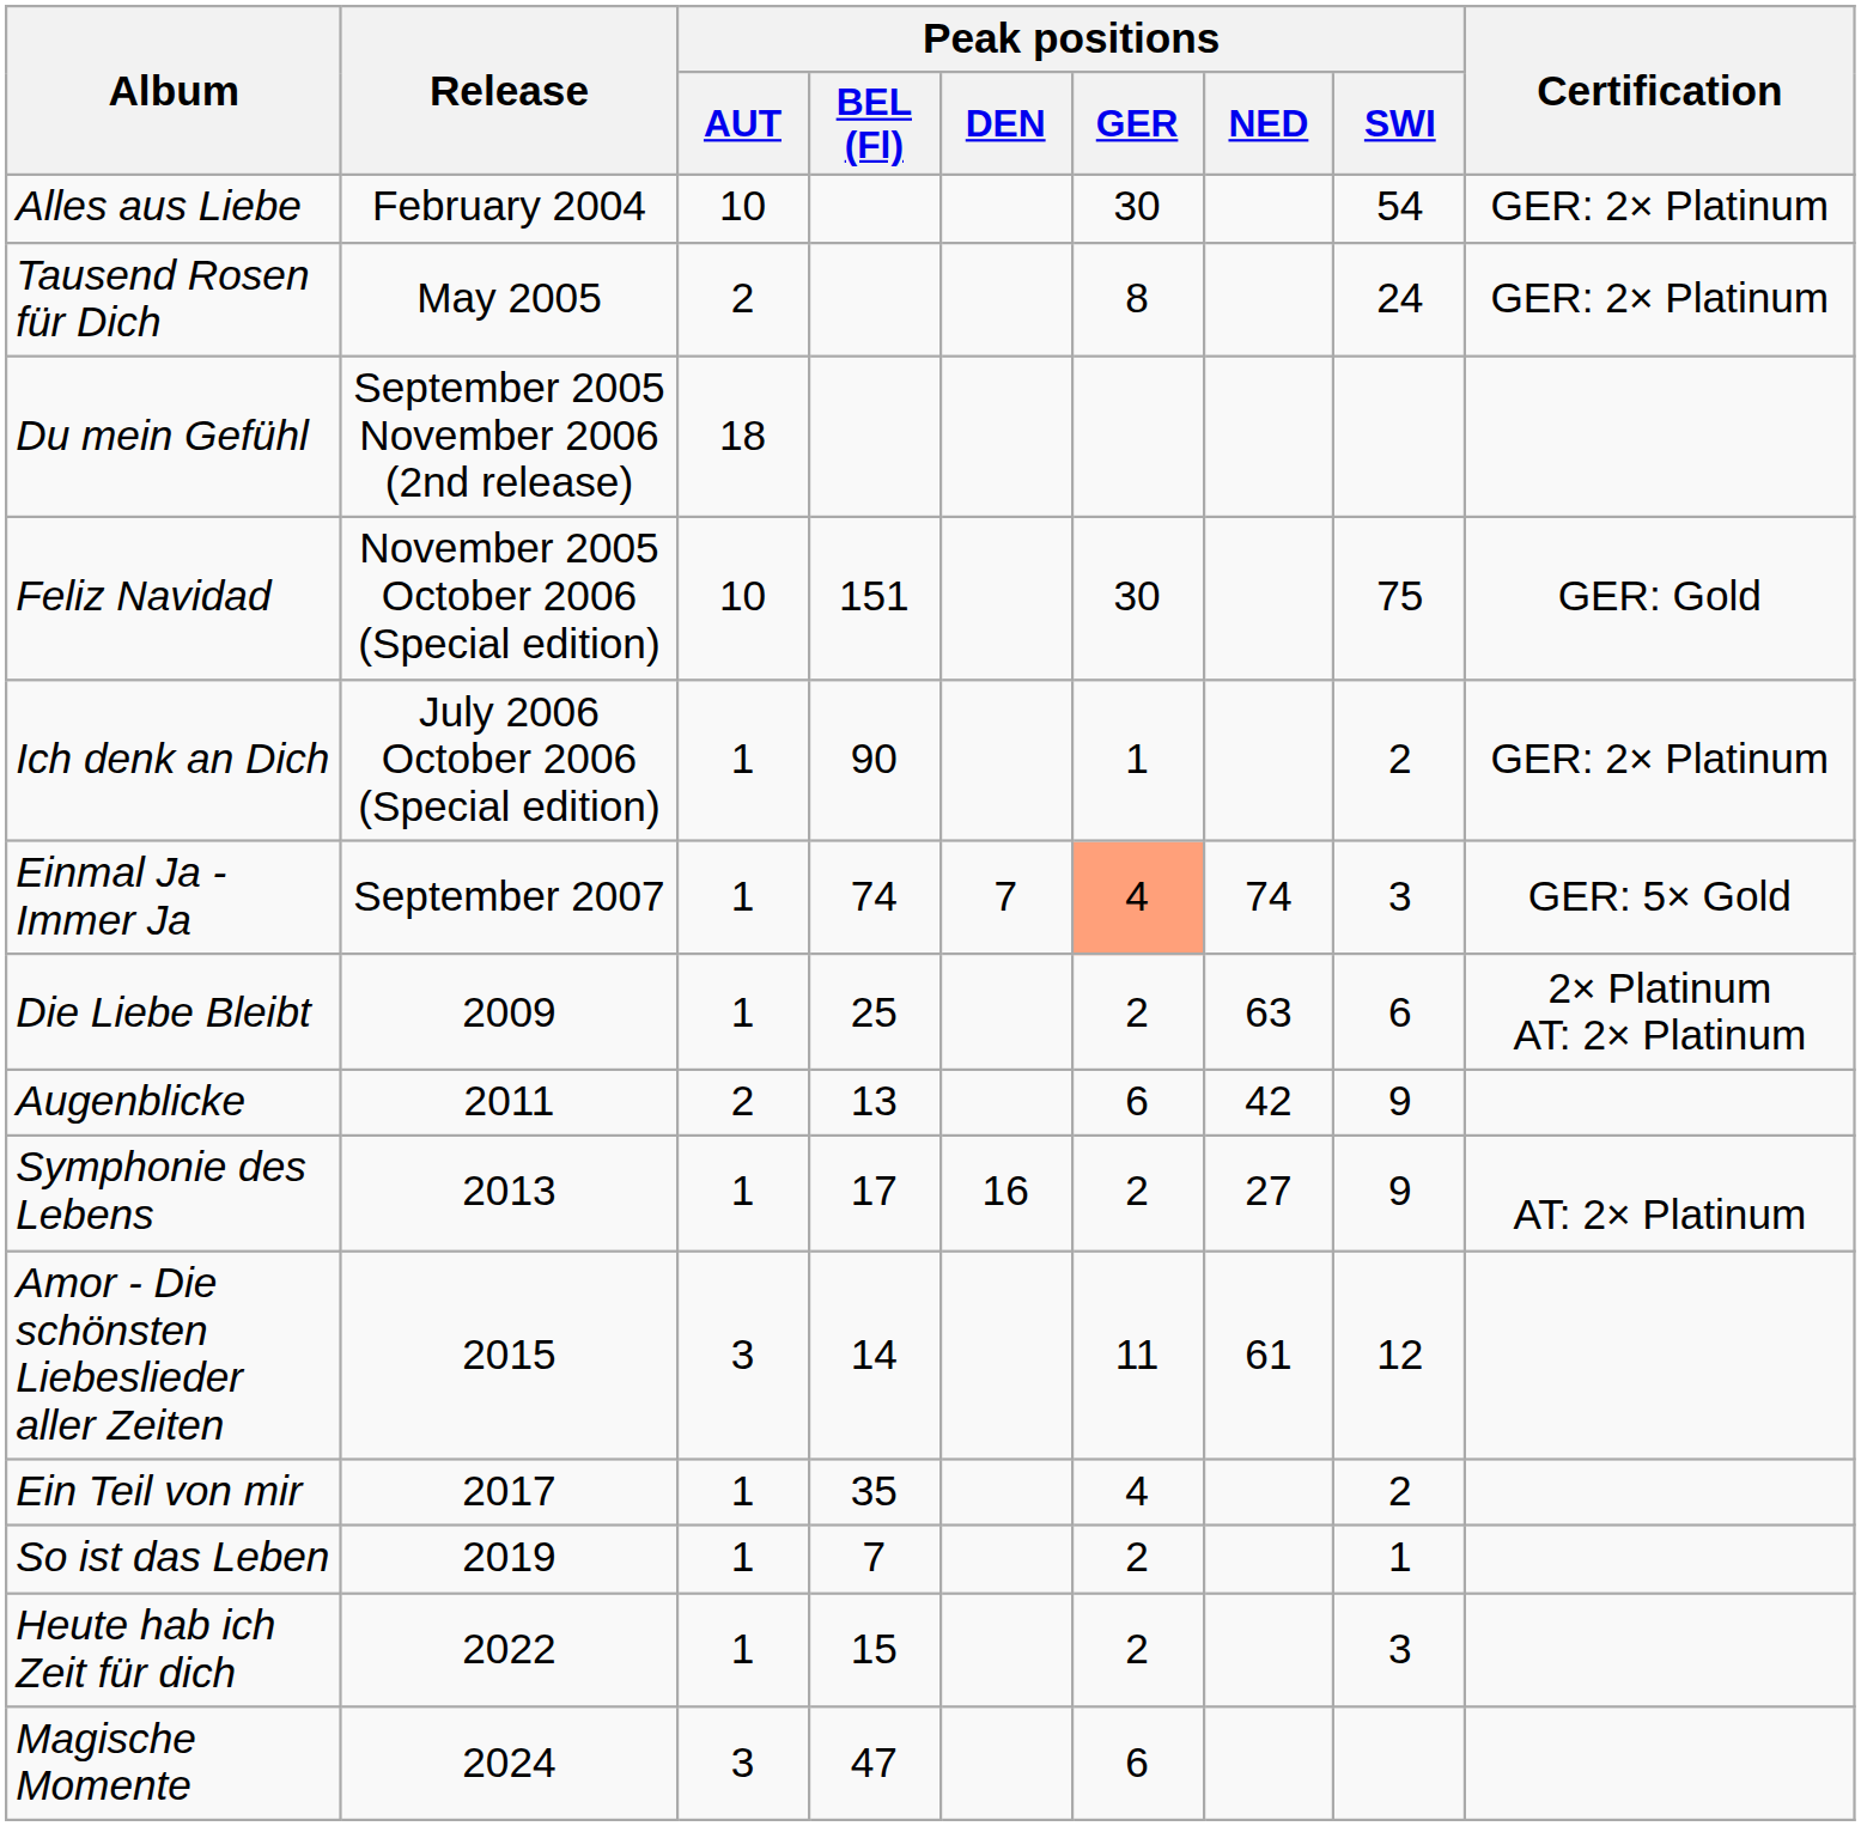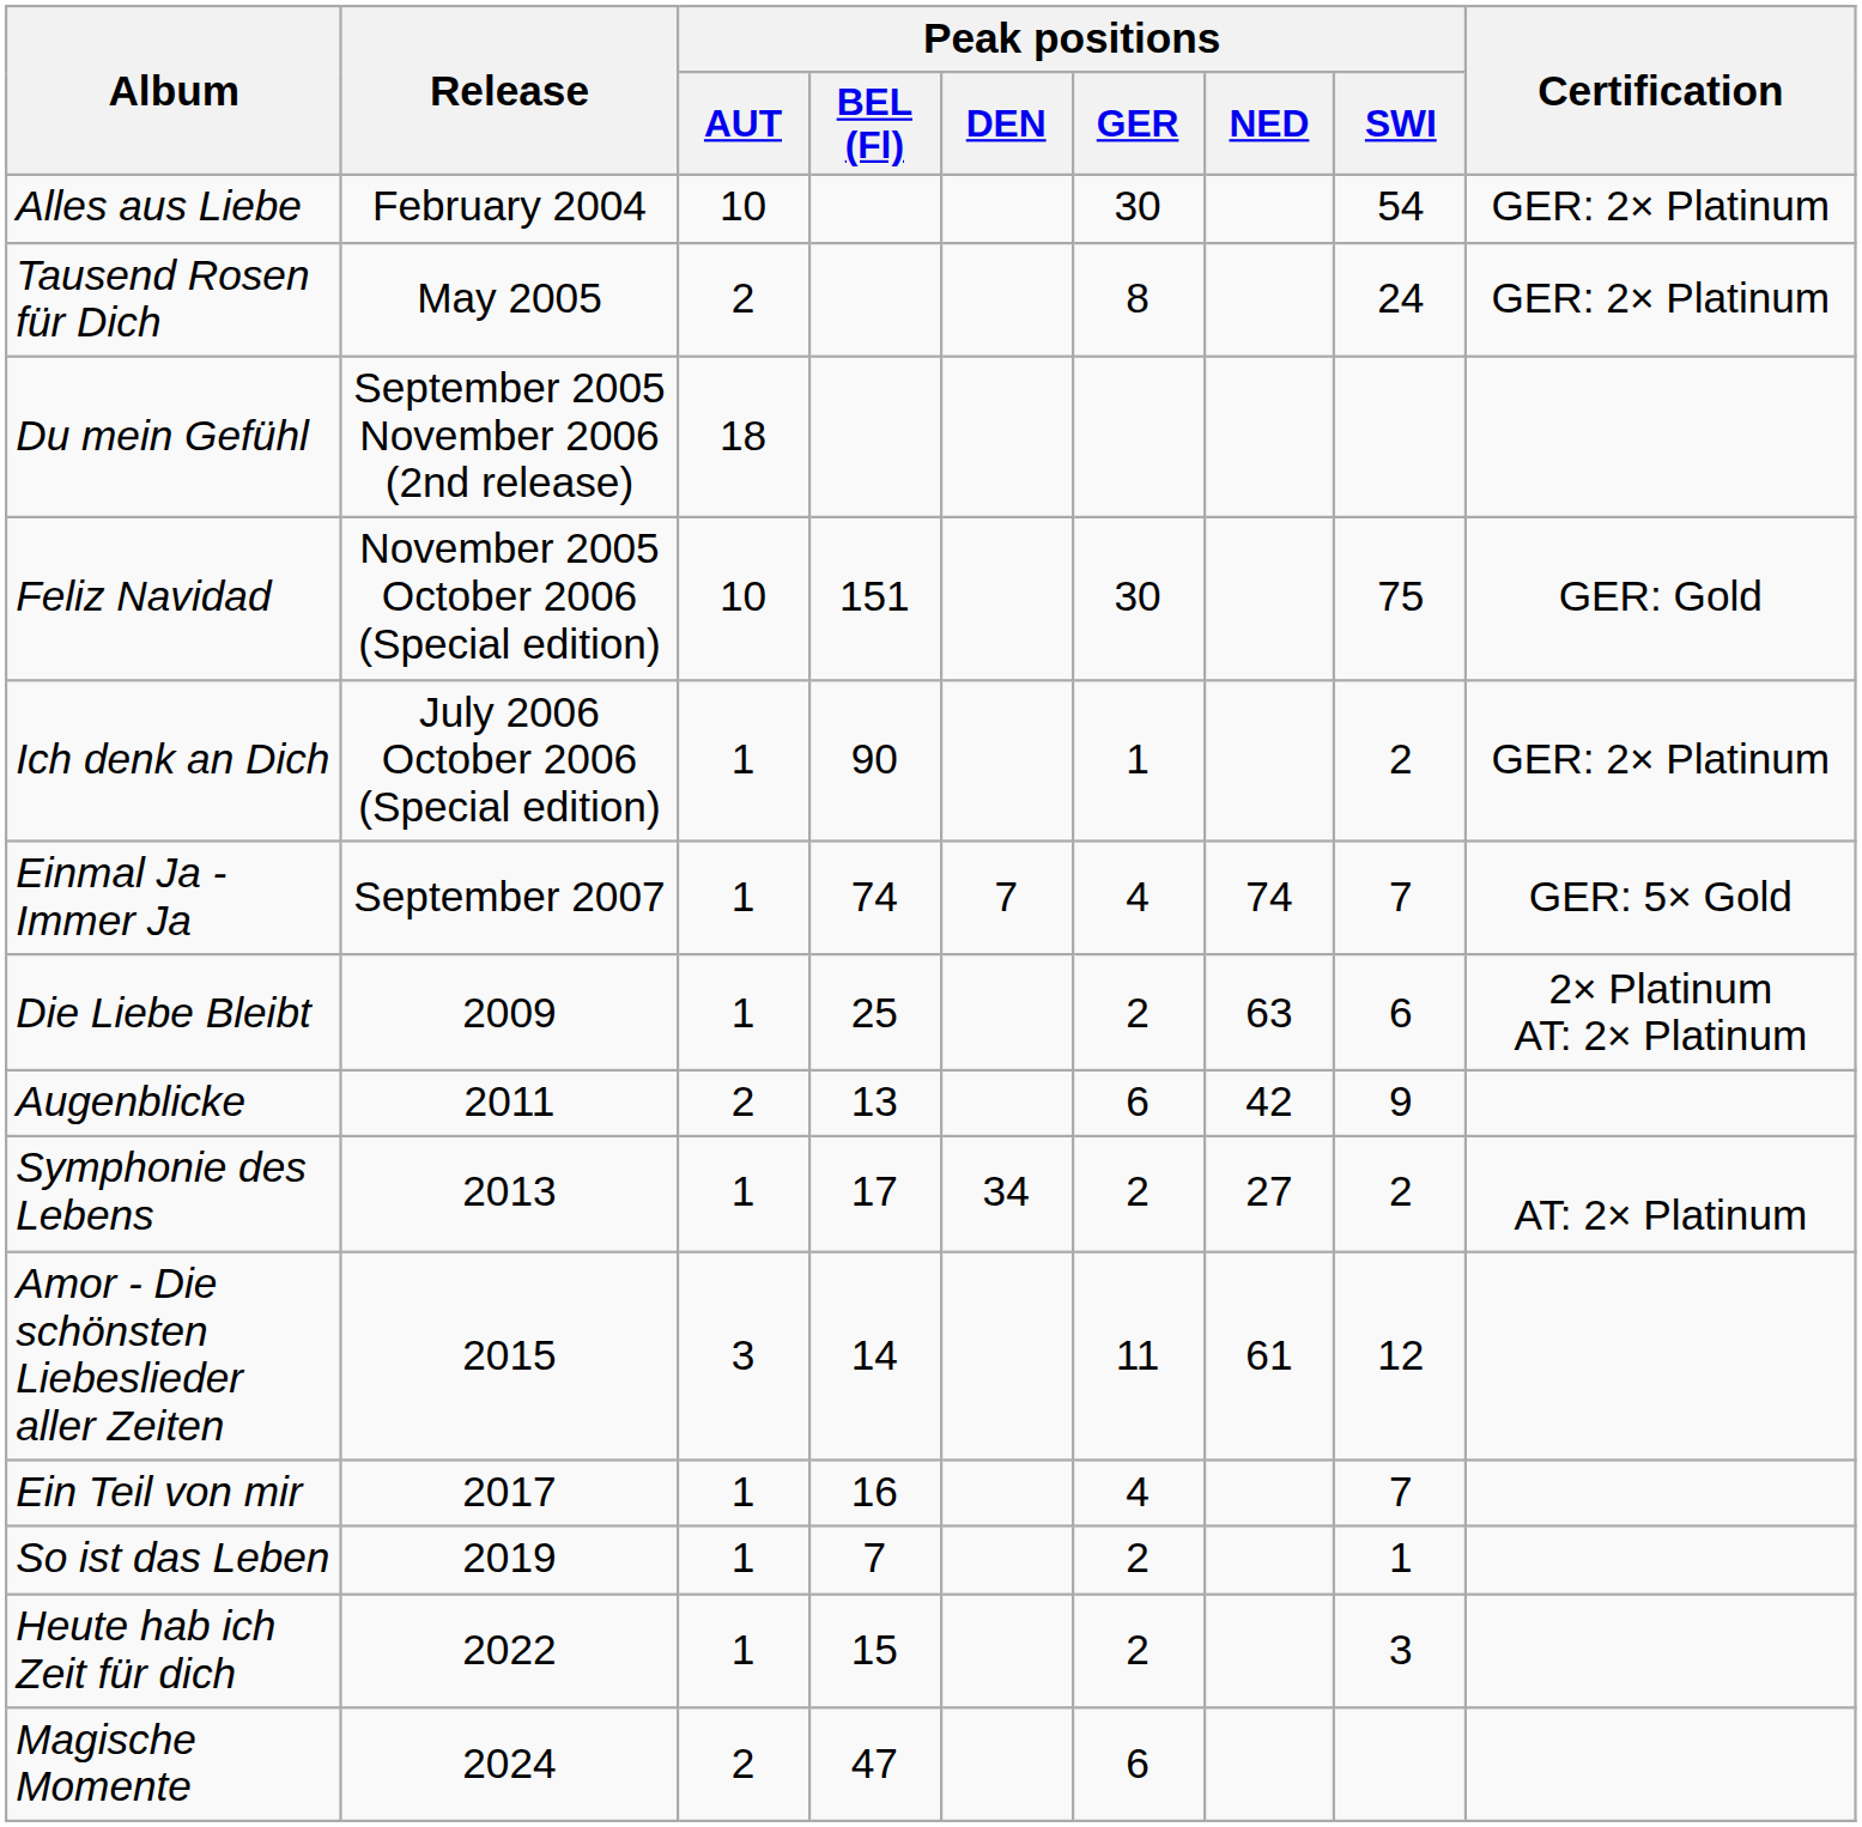Einmal Ja - Immer Ja | Peak positions / GER: lightsalmon background -> no background
Einmal Ja - Immer Ja | Peak positions / SWI: 3 -> 7
Symphonie des Lebens | Peak positions / DEN: 16 -> 34
Symphonie des Lebens | Peak positions / SWI: 9 -> 2
Ein Teil von mir | Peak positions / BEL (Fl): 35 -> 16
Ein Teil von mir | Peak positions / SWI: 2 -> 7
Magische Momente | Peak positions / AUT: 3 -> 2
